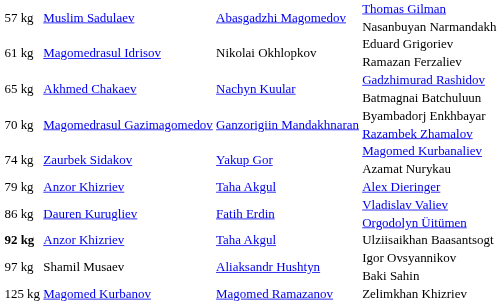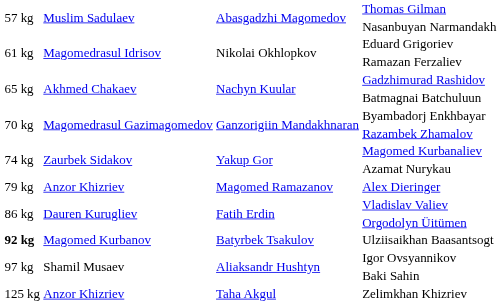Alex Dieringer | column 3: Taha Akgul -> Magomed Ramazanov
Ulziisaikhan Baasantsogt | column 2: Anzor Khizriev -> Magomed Kurbanov
Ulziisaikhan Baasantsogt | column 3: Taha Akgul -> Batyrbek Tsakulov
Zelimkhan Khizriev | column 2: Magomed Kurbanov -> Anzor Khizriev
Zelimkhan Khizriev | column 3: Magomed Ramazanov -> Taha Akgul
